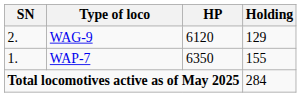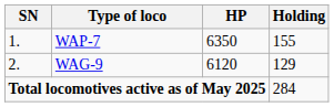rows swapped: WAP-7 <-> WAG-9
